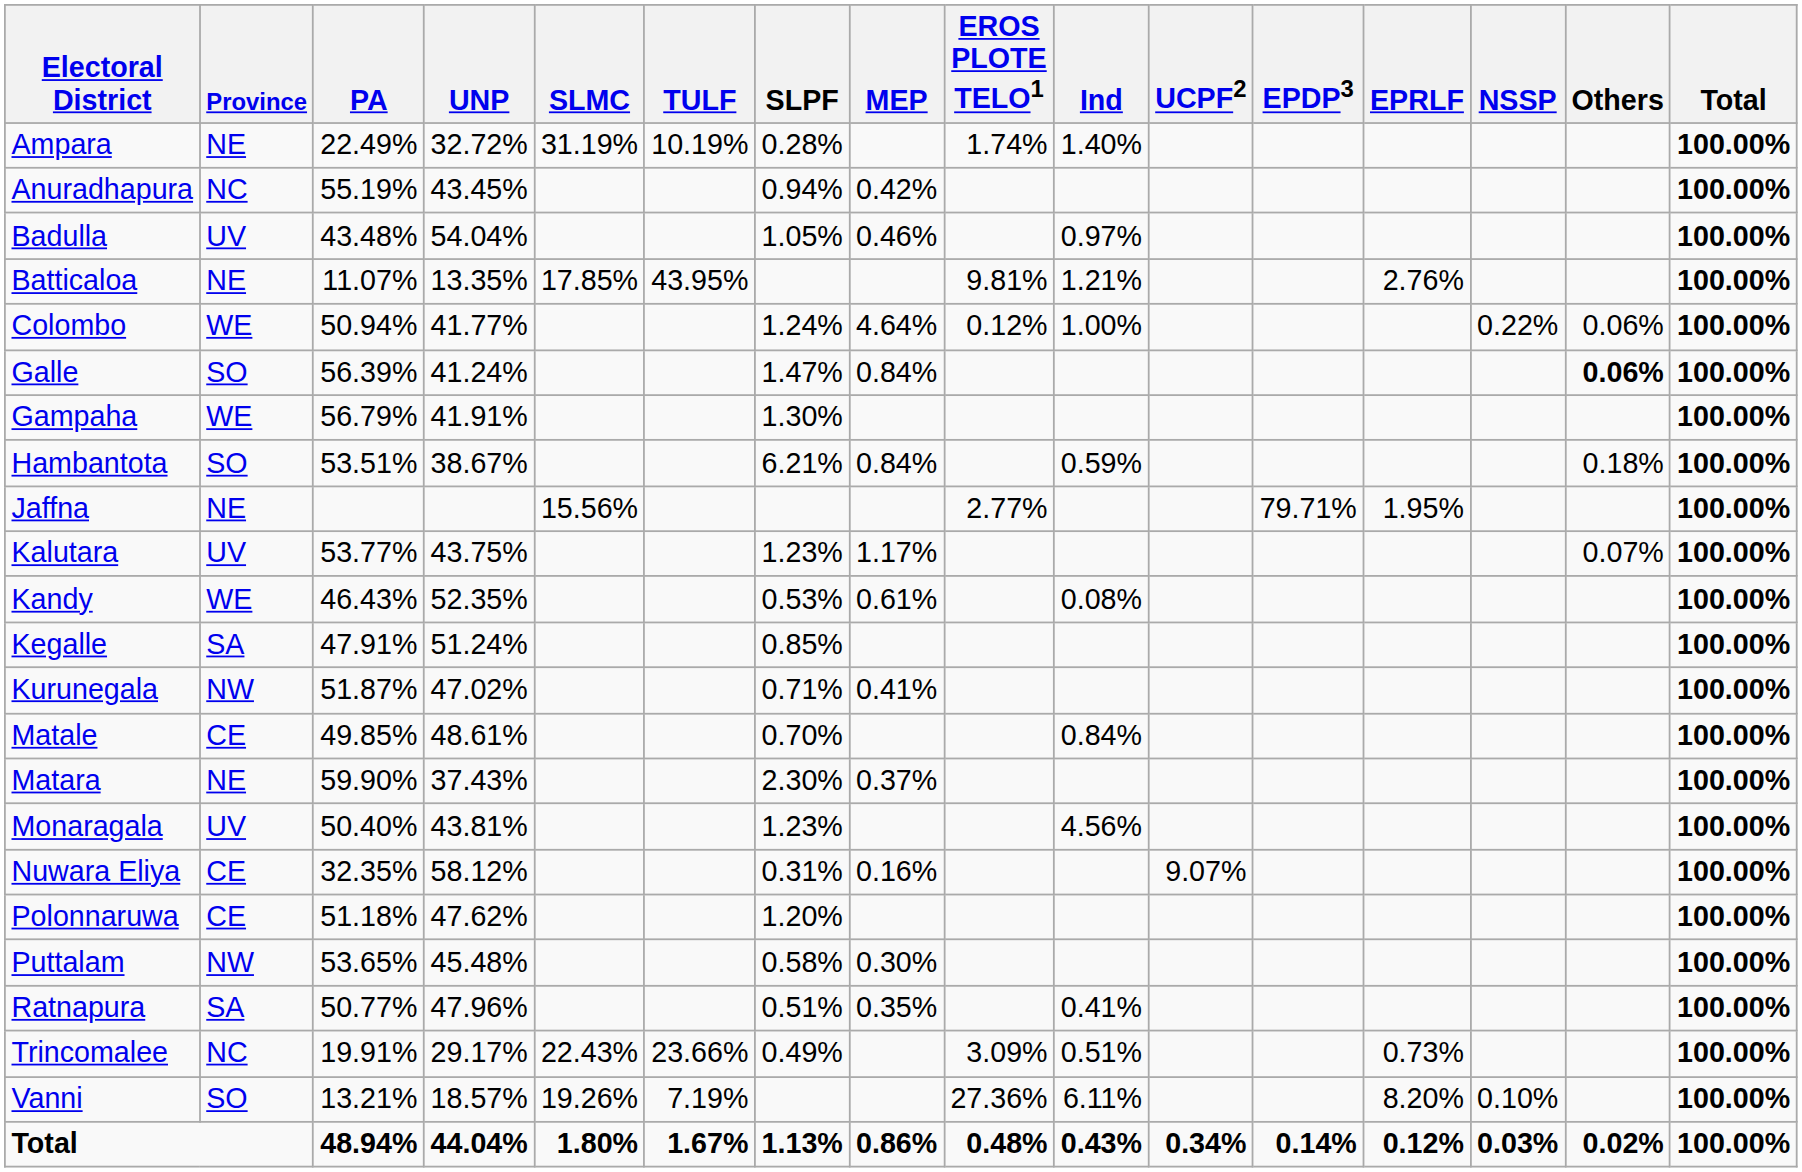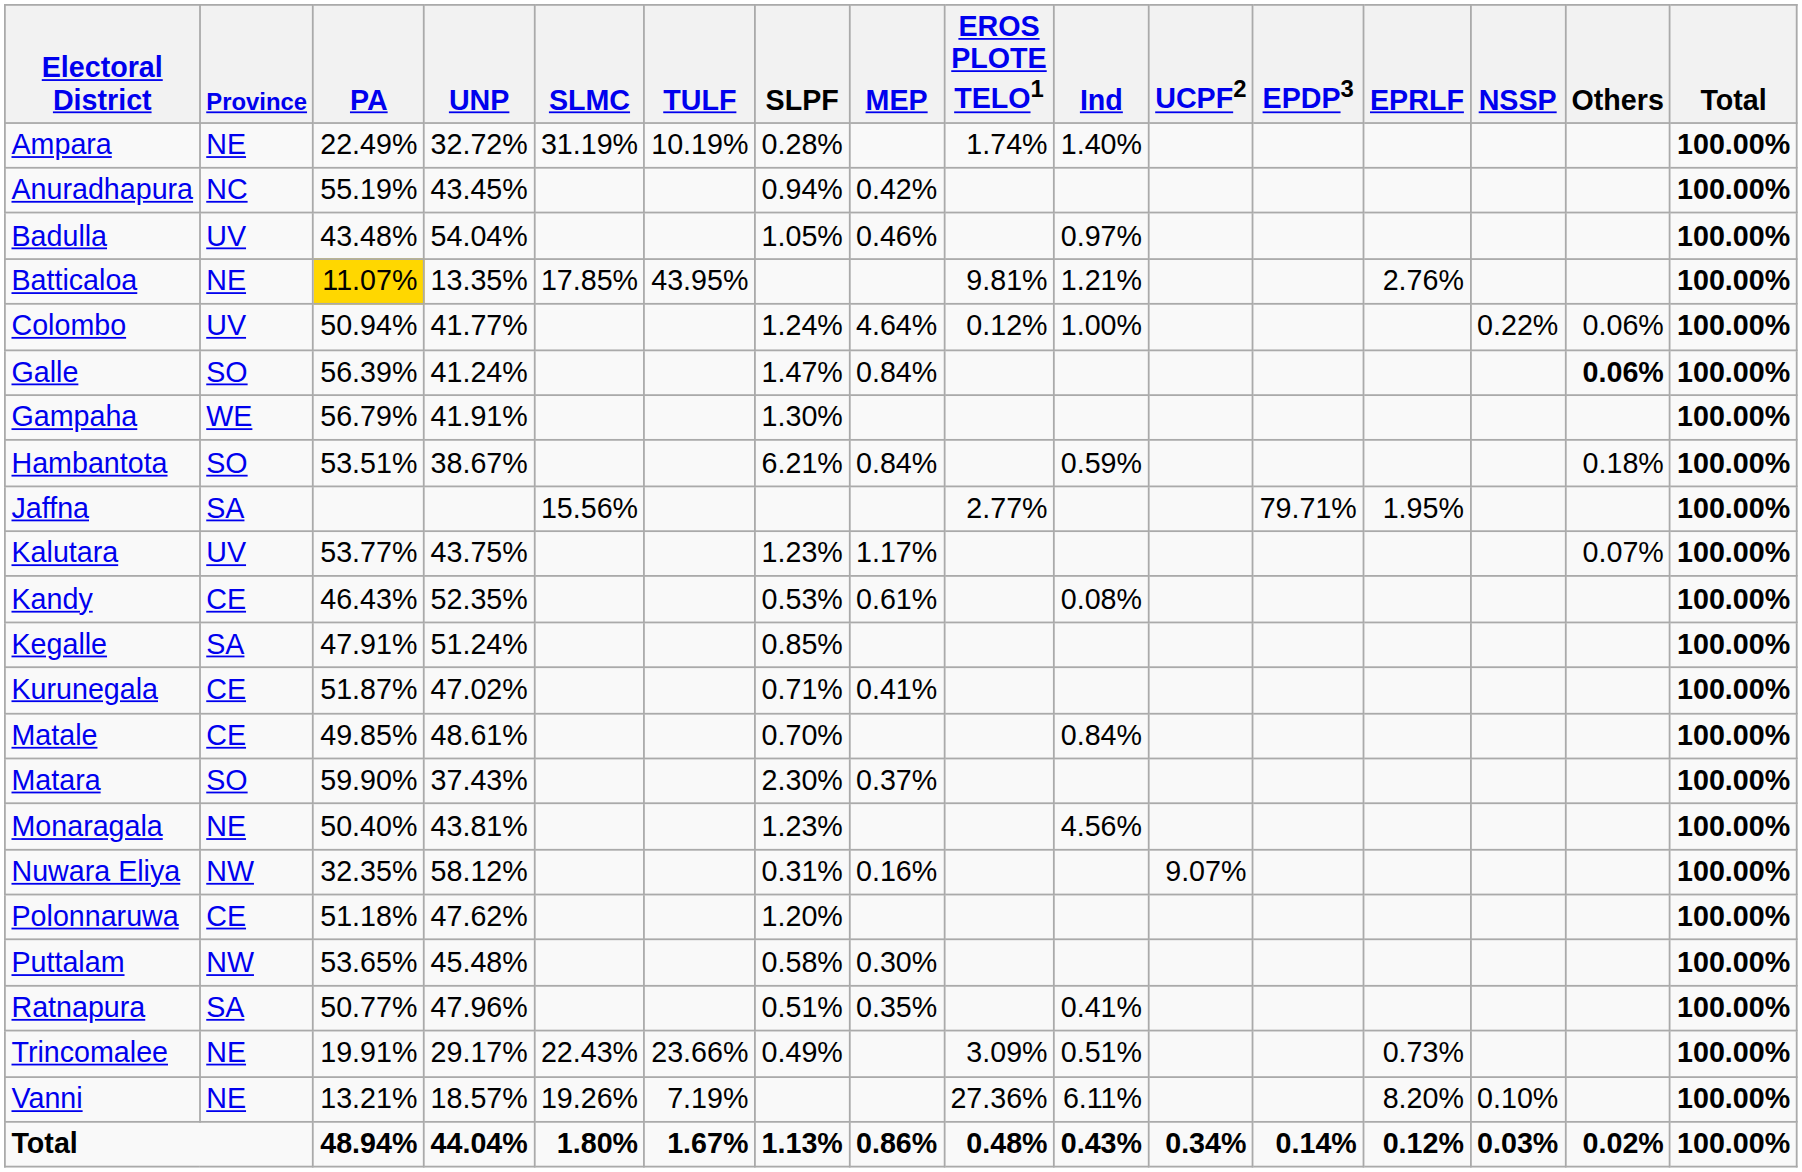Batticaloa | PA: no background -> gold background
Colombo | Province: WE -> UV
Jaffna | Province: NE -> SA
Kandy | Province: WE -> CE
Kurunegala | Province: NW -> CE
Matara | Province: NE -> SO
Monaragala | Province: UV -> NE
Nuwara Eliya | Province: CE -> NW
Trincomalee | Province: NC -> NE
Vanni | Province: SO -> NE
